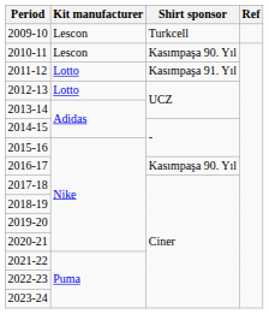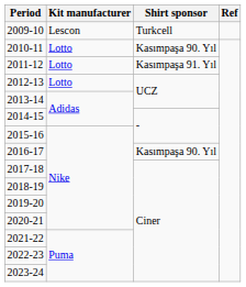2010-11 | Kit manufacturer: Lescon -> Lotto
